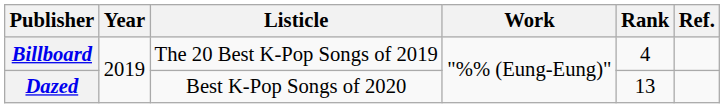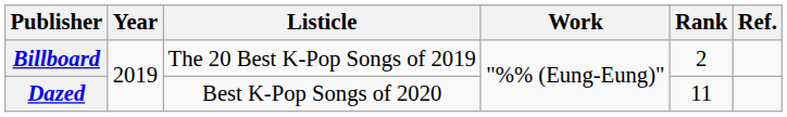Billboard | Rank: 4 -> 2
Dazed | Rank: 13 -> 11
